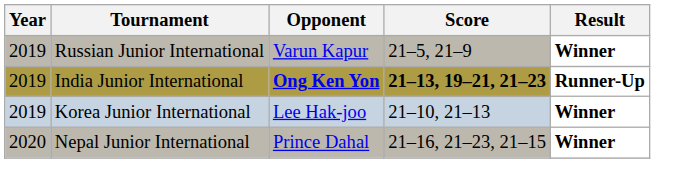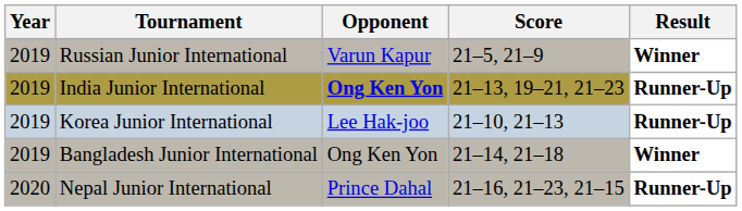India Junior International | Score: bold -> normal
Korea Junior International | Result: Winner -> Runner-Up
+ row: 2019 | Bangladesh Junior International | Ong Ken Yon | 21–14, 21–18 | Winner
Nepal Junior International | Result: Winner -> Runner-Up
